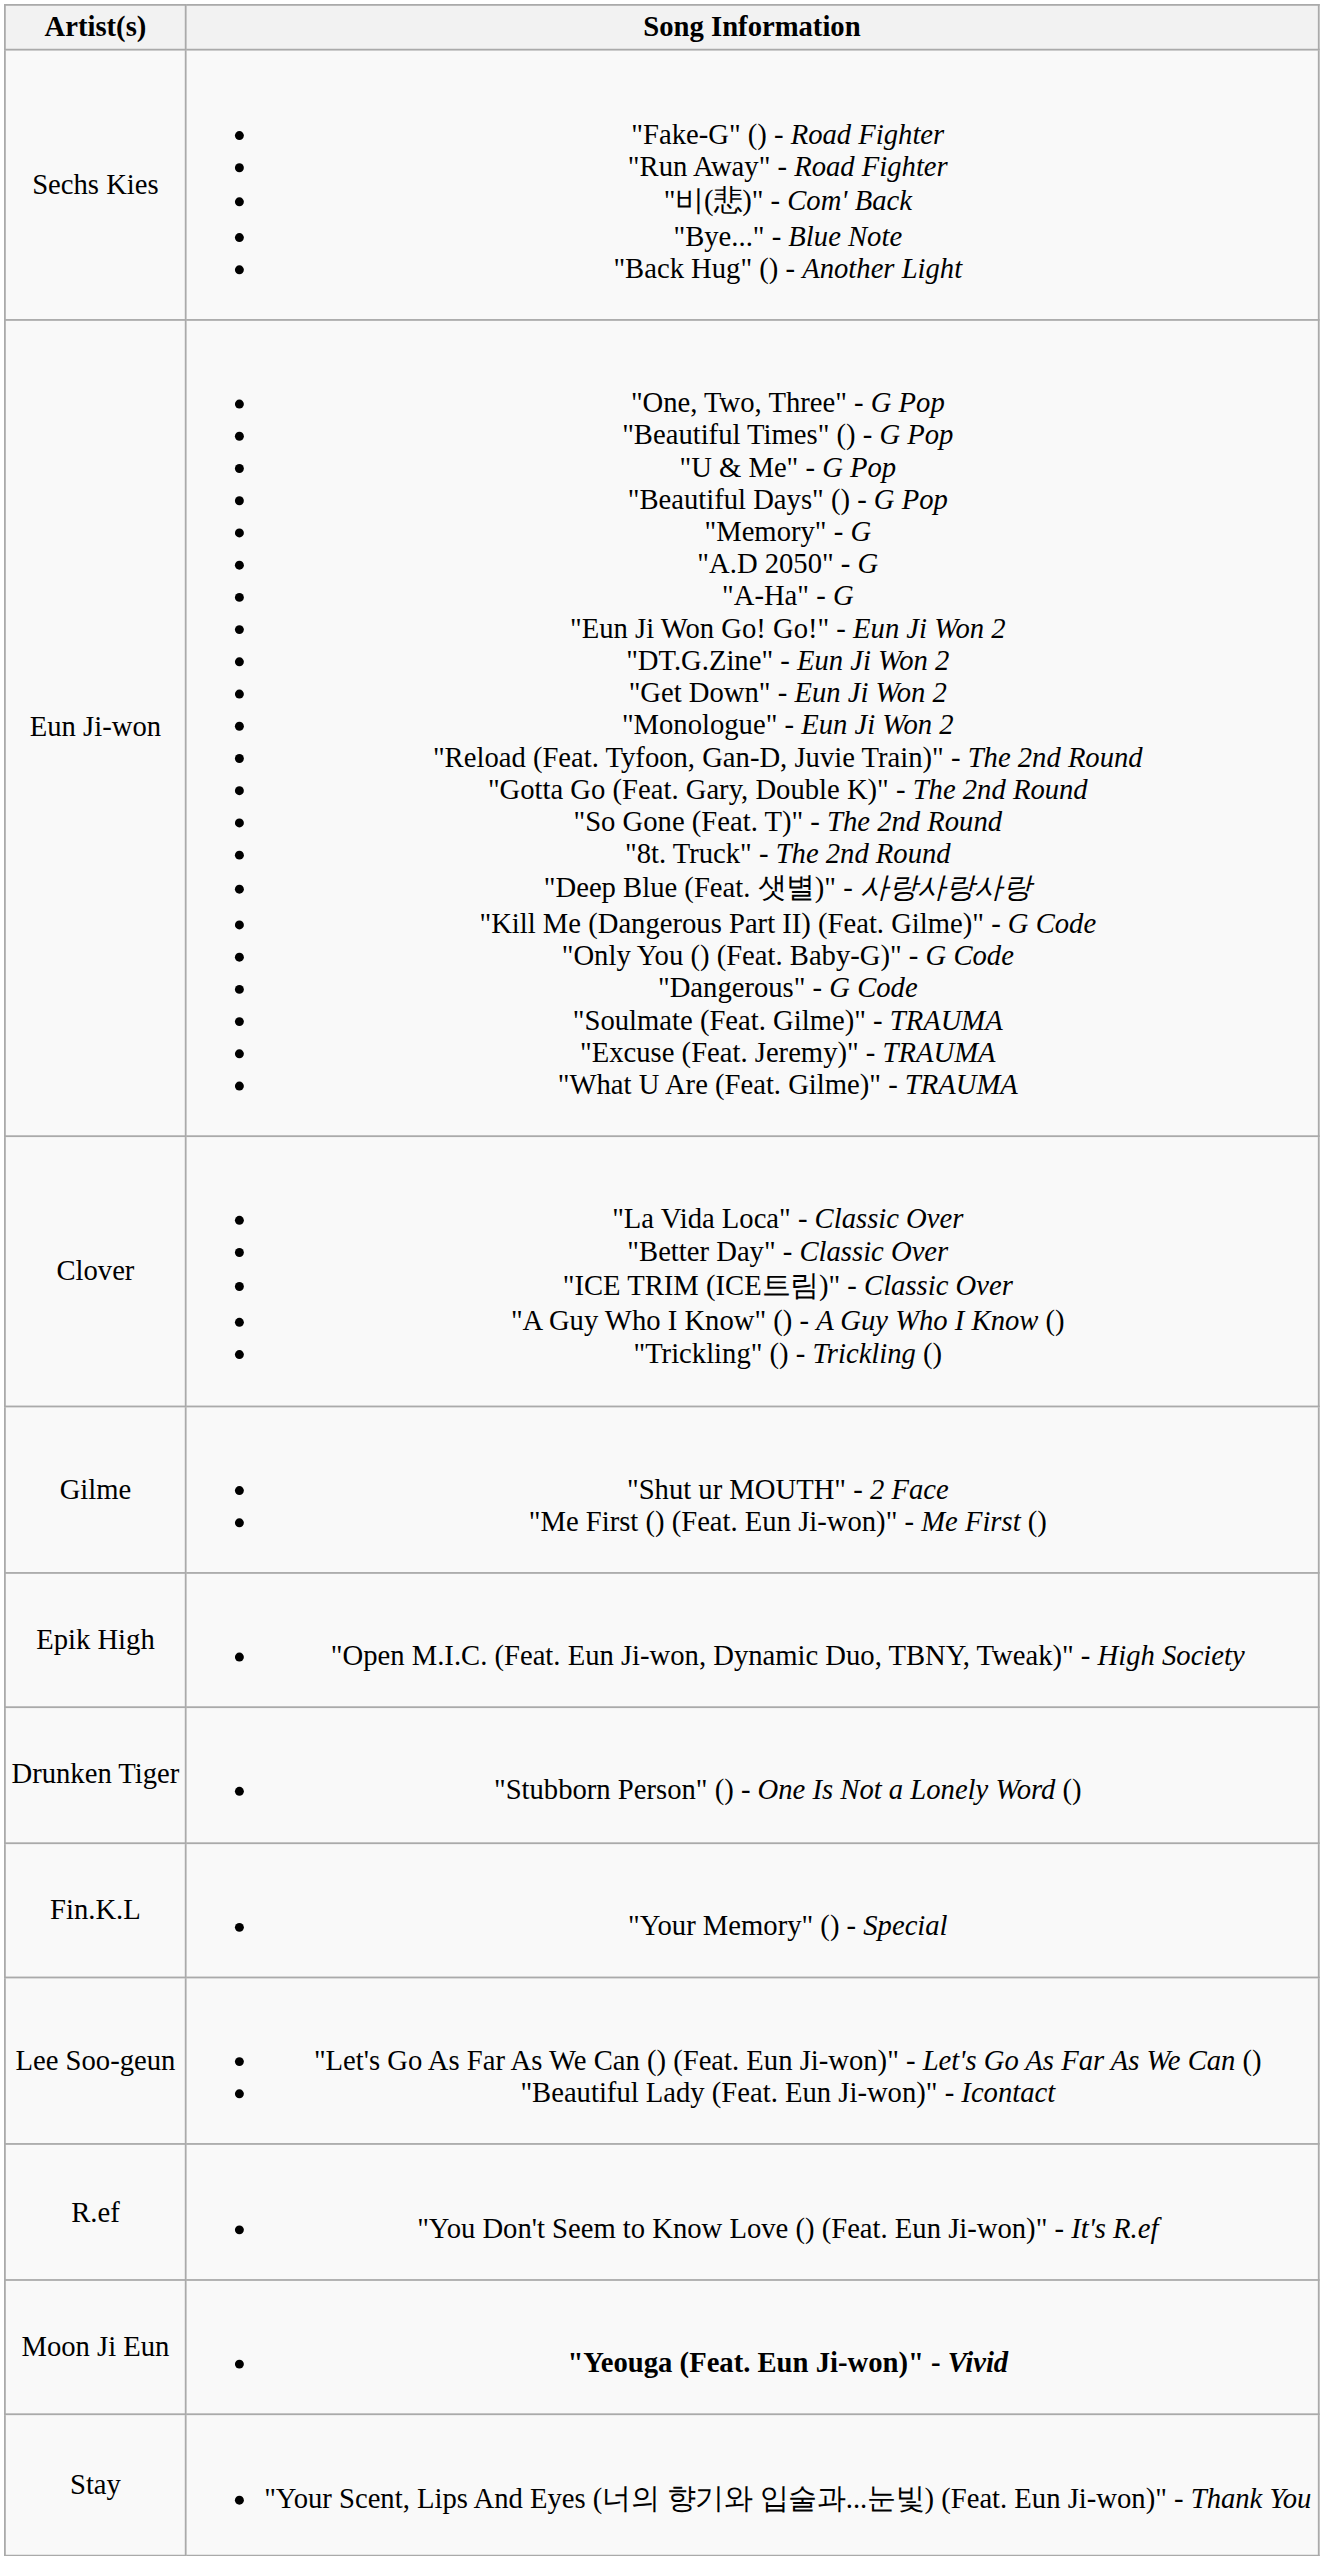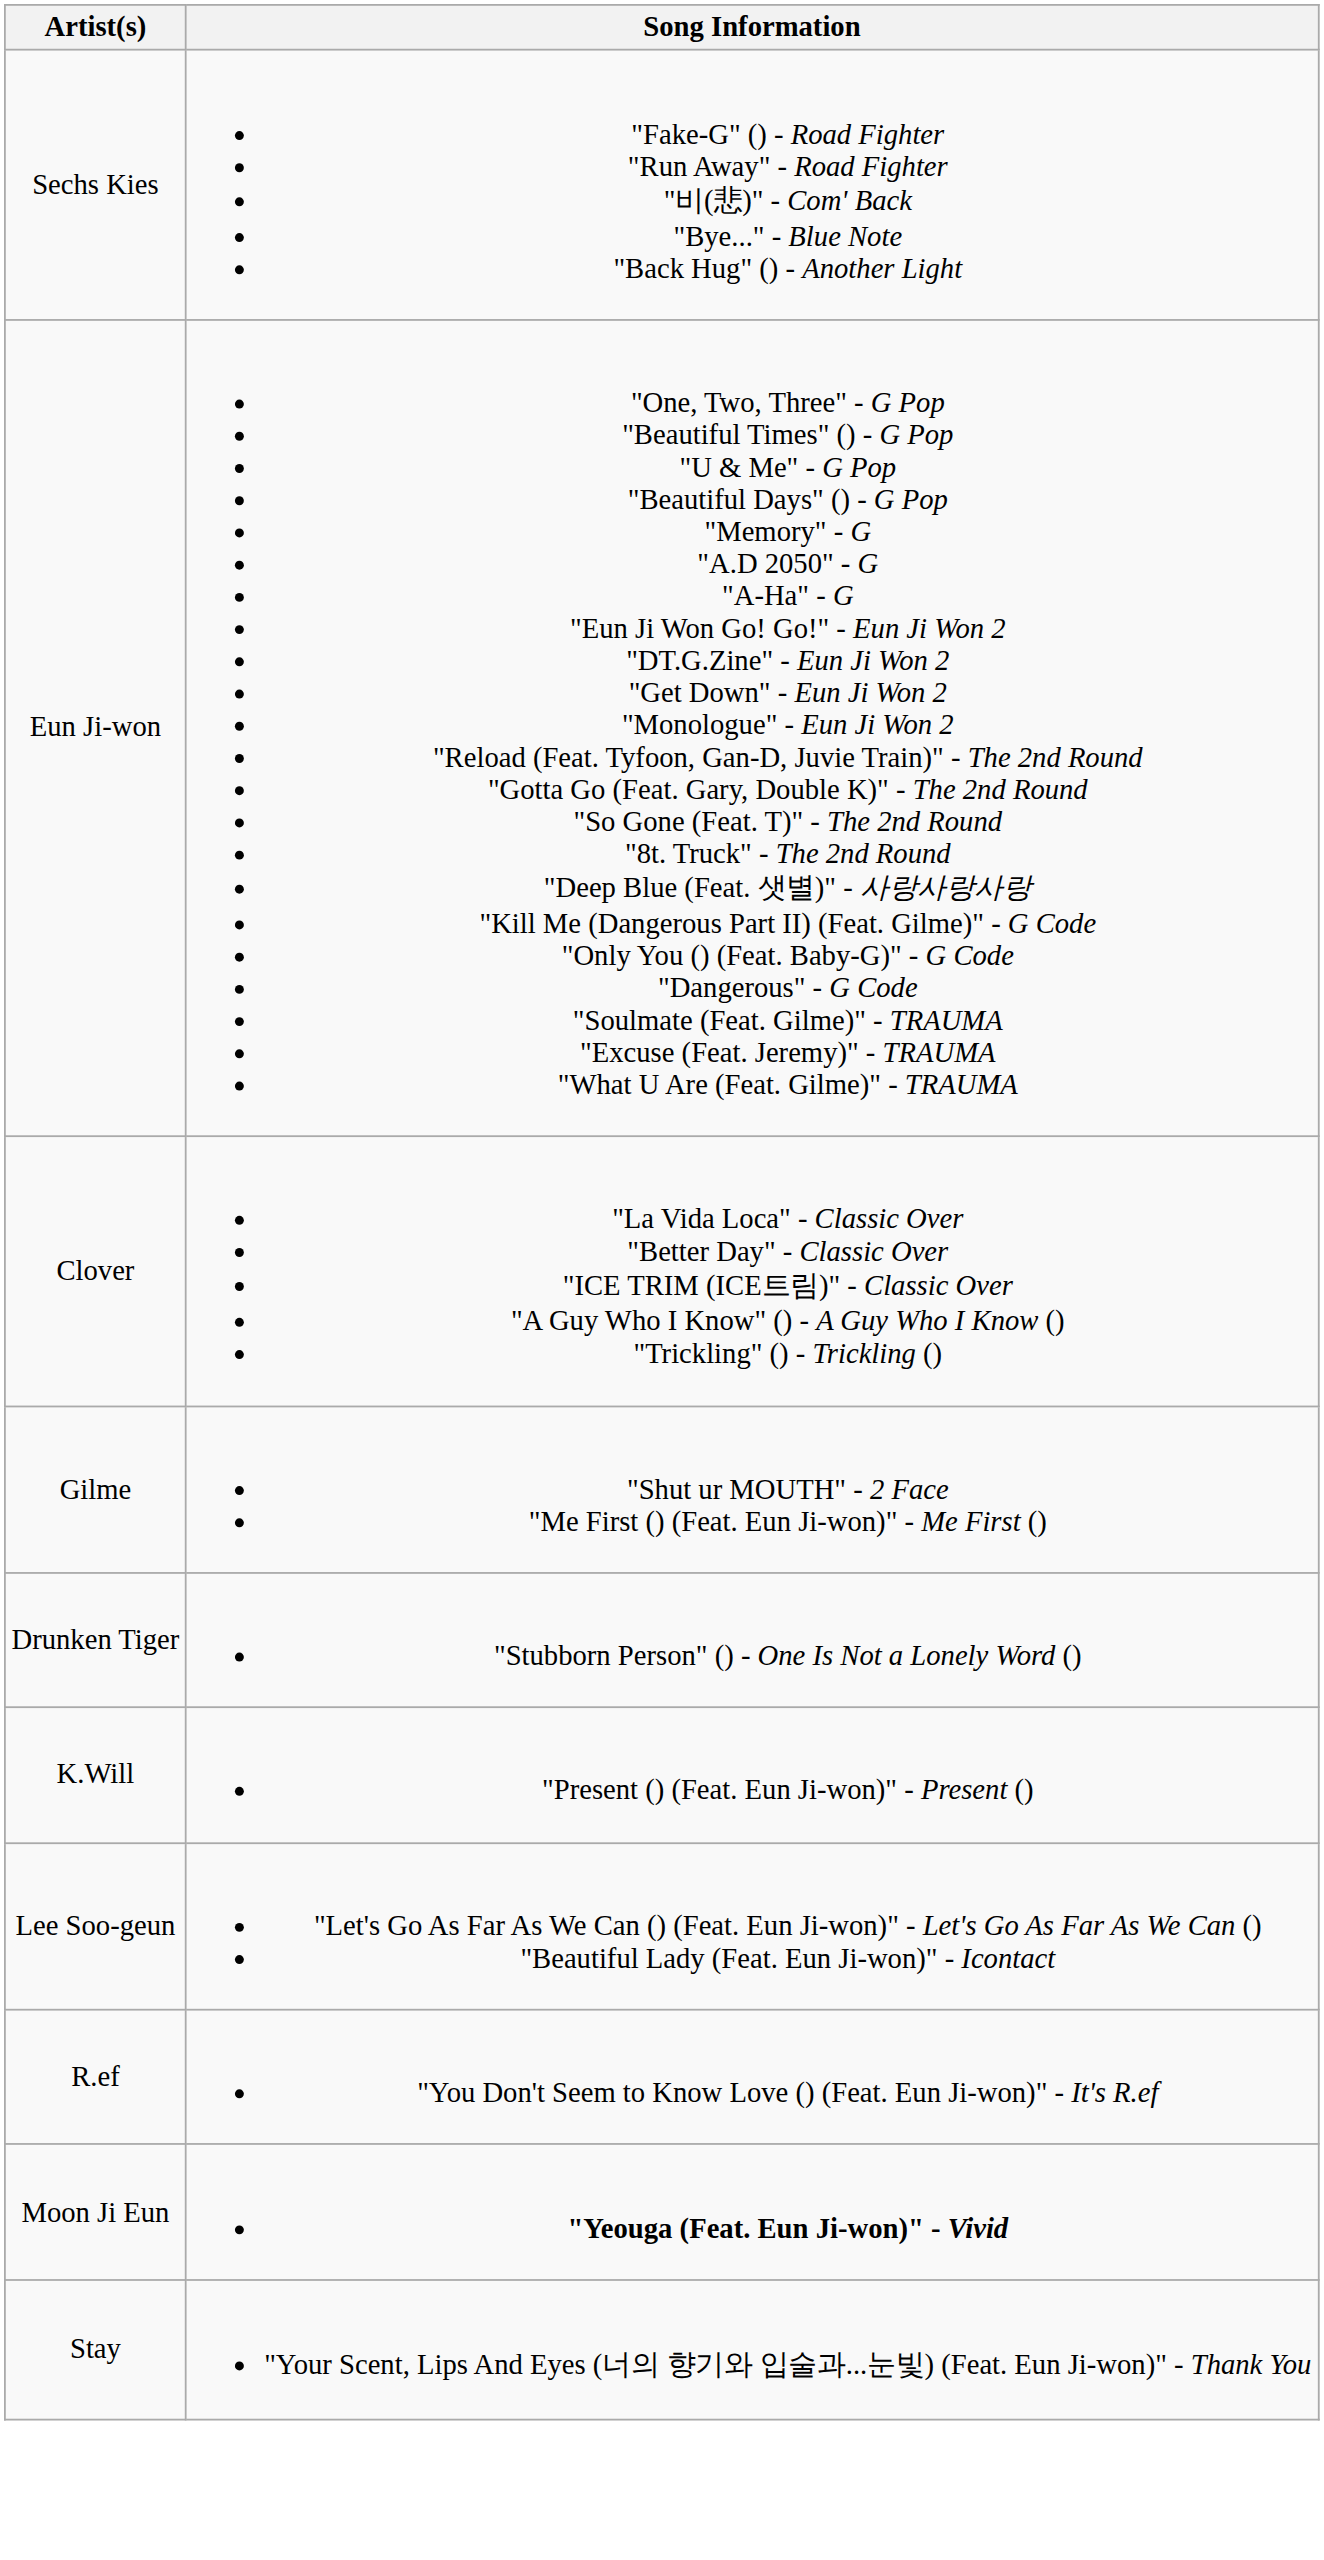- row: Epik High | "Open M.I.C. (Feat. Eun Ji-won, Dynamic Duo, TBNY, Tweak)" - High Society
+ row: K.Will | "Present () (Feat. Eun Ji-won)" - Present ()
- row: Fin.K.L | "Your Memory" () - Special
